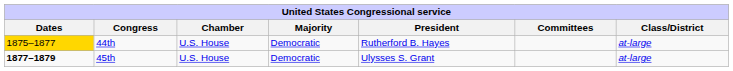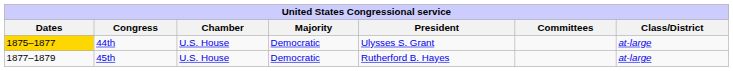44th | President: Rutherford B. Hayes -> Ulysses S. Grant
45th | Dates: bold -> normal
45th | President: Ulysses S. Grant -> Rutherford B. Hayes
